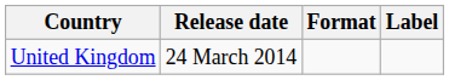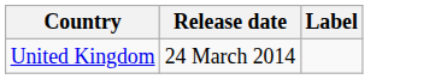- column: Format
